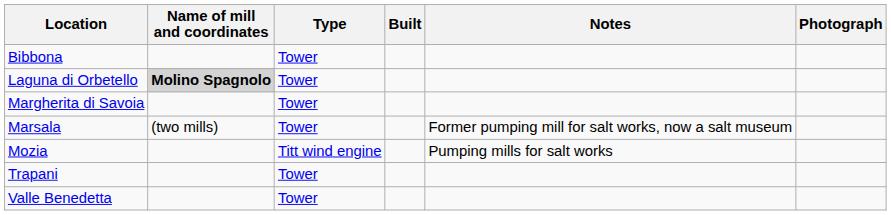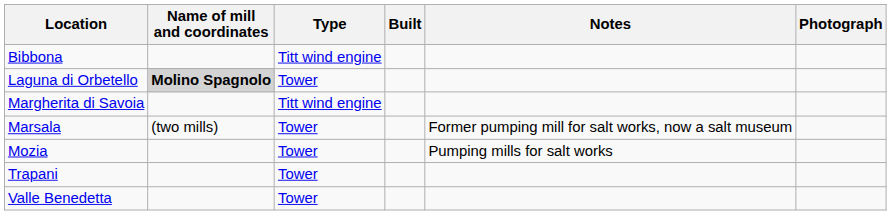Bibbona | Type: Tower -> Titt wind engine
Margherita di Savoia | Type: Tower -> Titt wind engine
Mozia | Type: Titt wind engine -> Tower
